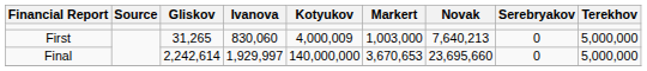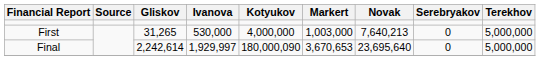First | Ivanova: 830,060 -> 530,000
First | Kotyukov: 4,000,009 -> 4,000,000
Final | Kotyukov: 140,000,000 -> 180,000,090
Final | Novak: 23,695,660 -> 23,695,640
